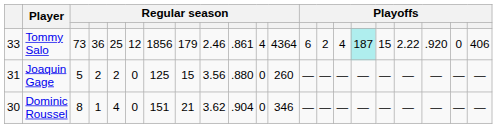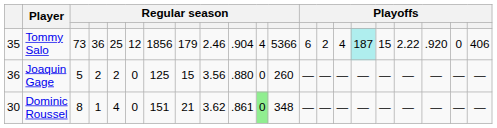Tommy Salo | column 1: 33 -> 35
Tommy Salo | column 10: .861 -> .904
Tommy Salo | column 12: 4364 -> 5366
Joaquin Gage | column 1: 31 -> 36
Dominic Roussel | column 10: .904 -> .861
Dominic Roussel | column 11: no background -> lightgreen background
Dominic Roussel | column 12: 346 -> 348
